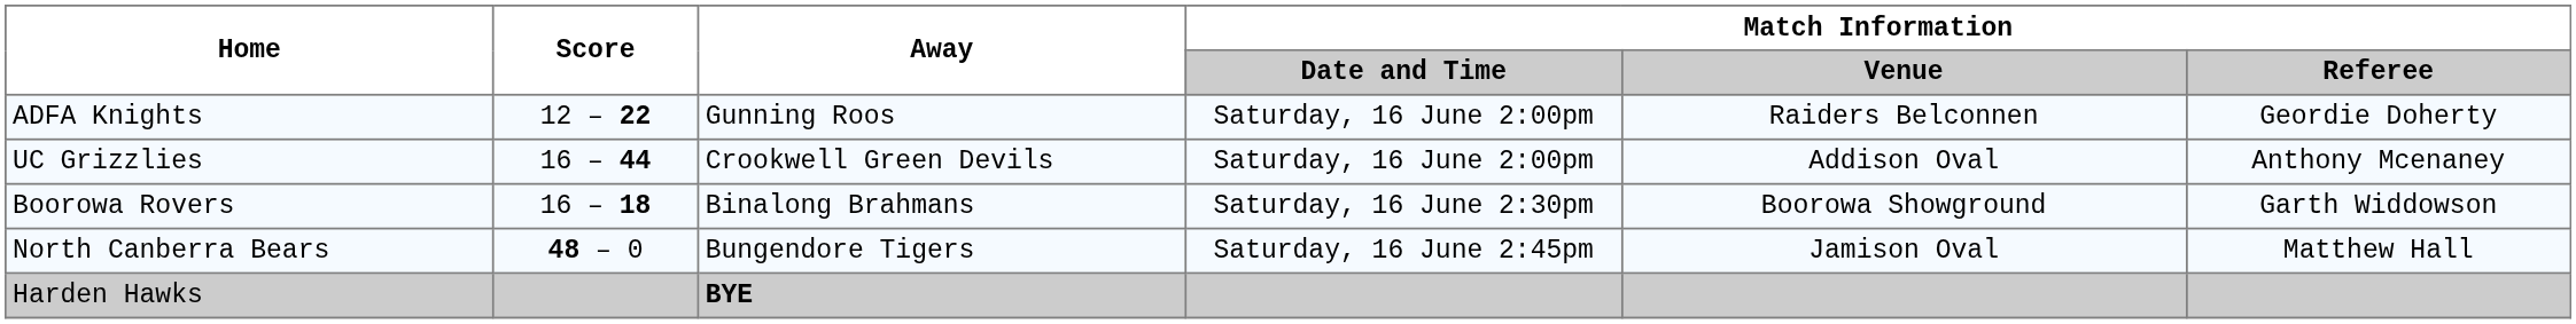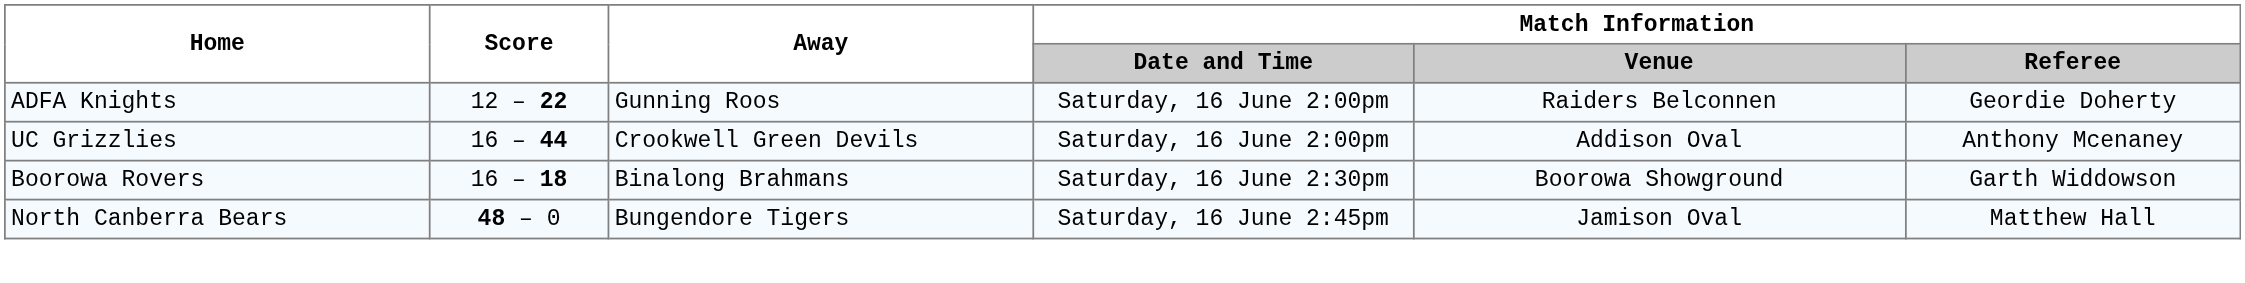- row: Harden Hawks | BYE
